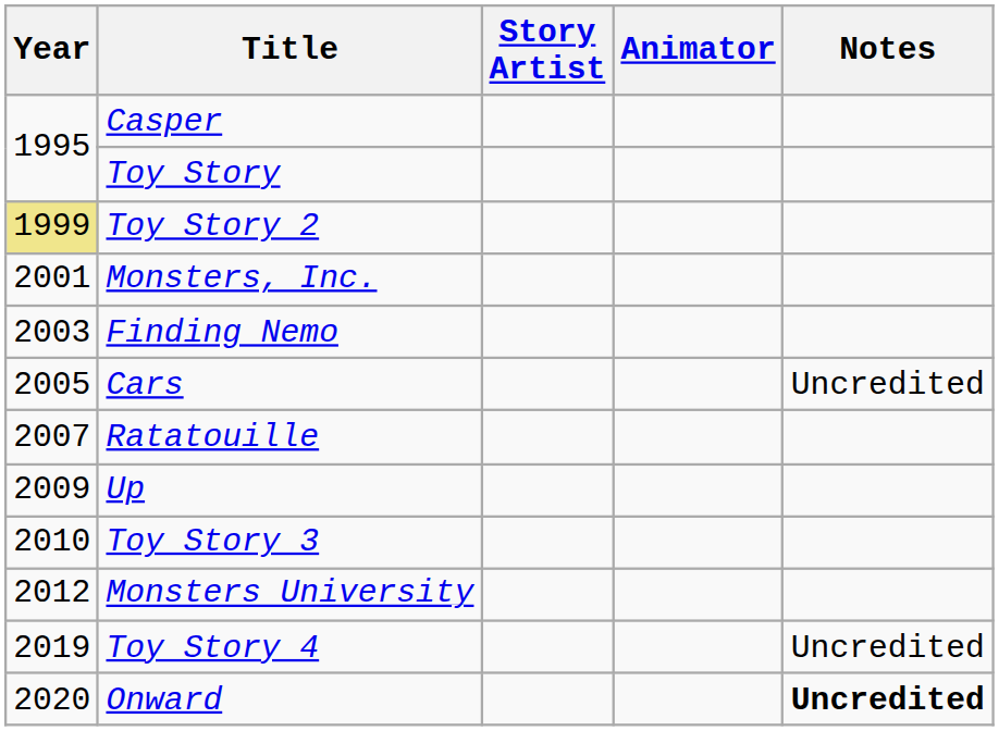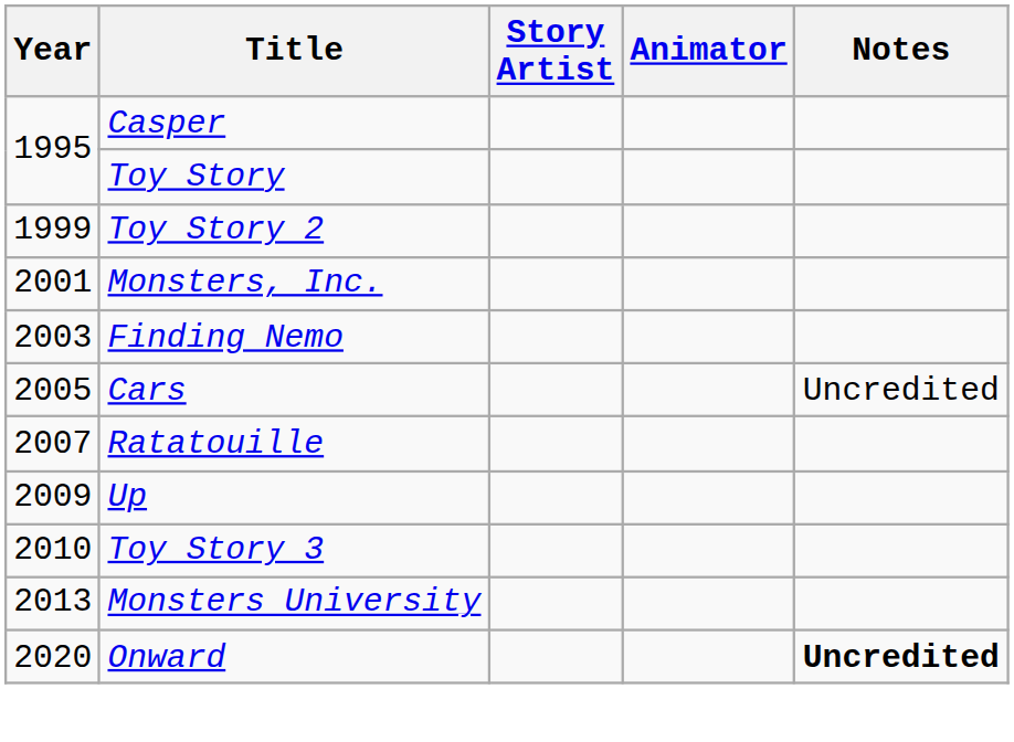Toy Story 2 | Year: khaki background -> no background
Monsters University | Year: 2012 -> 2013
- row: 2019 | Toy Story 4 | Uncredited
